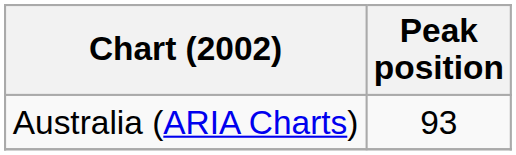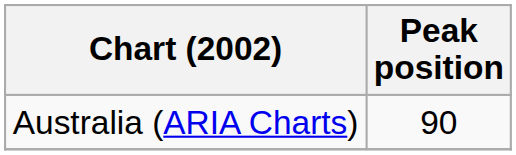Australia (ARIA Charts) | Peak position: 93 -> 90
